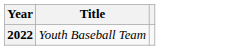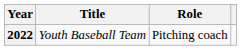+ column: Role | Pitching coach
